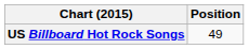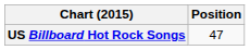US Billboard Hot Rock Songs | Position: 49 -> 47
